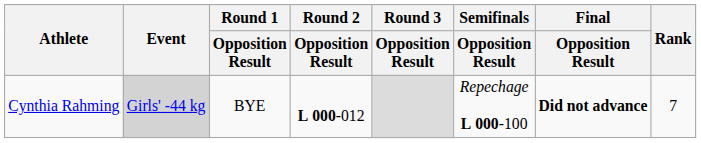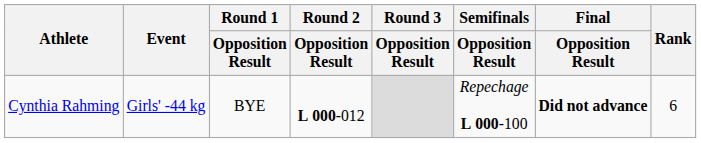Cynthia Rahming | Event: lightgrey background -> no background
Cynthia Rahming | Rank: 7 -> 6
